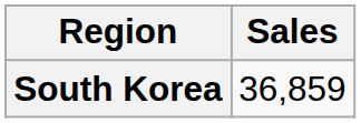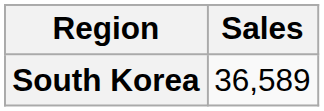South Korea | Sales: 36,859 -> 36,589
